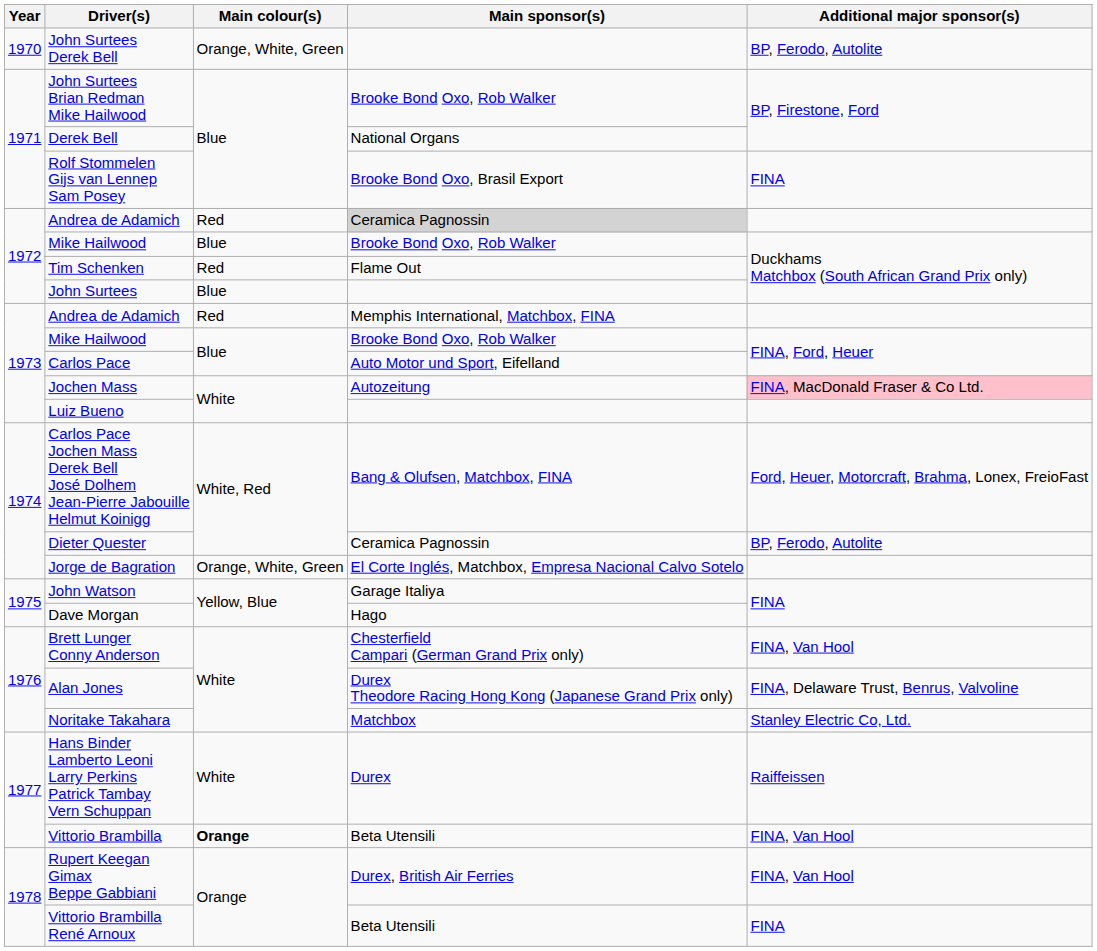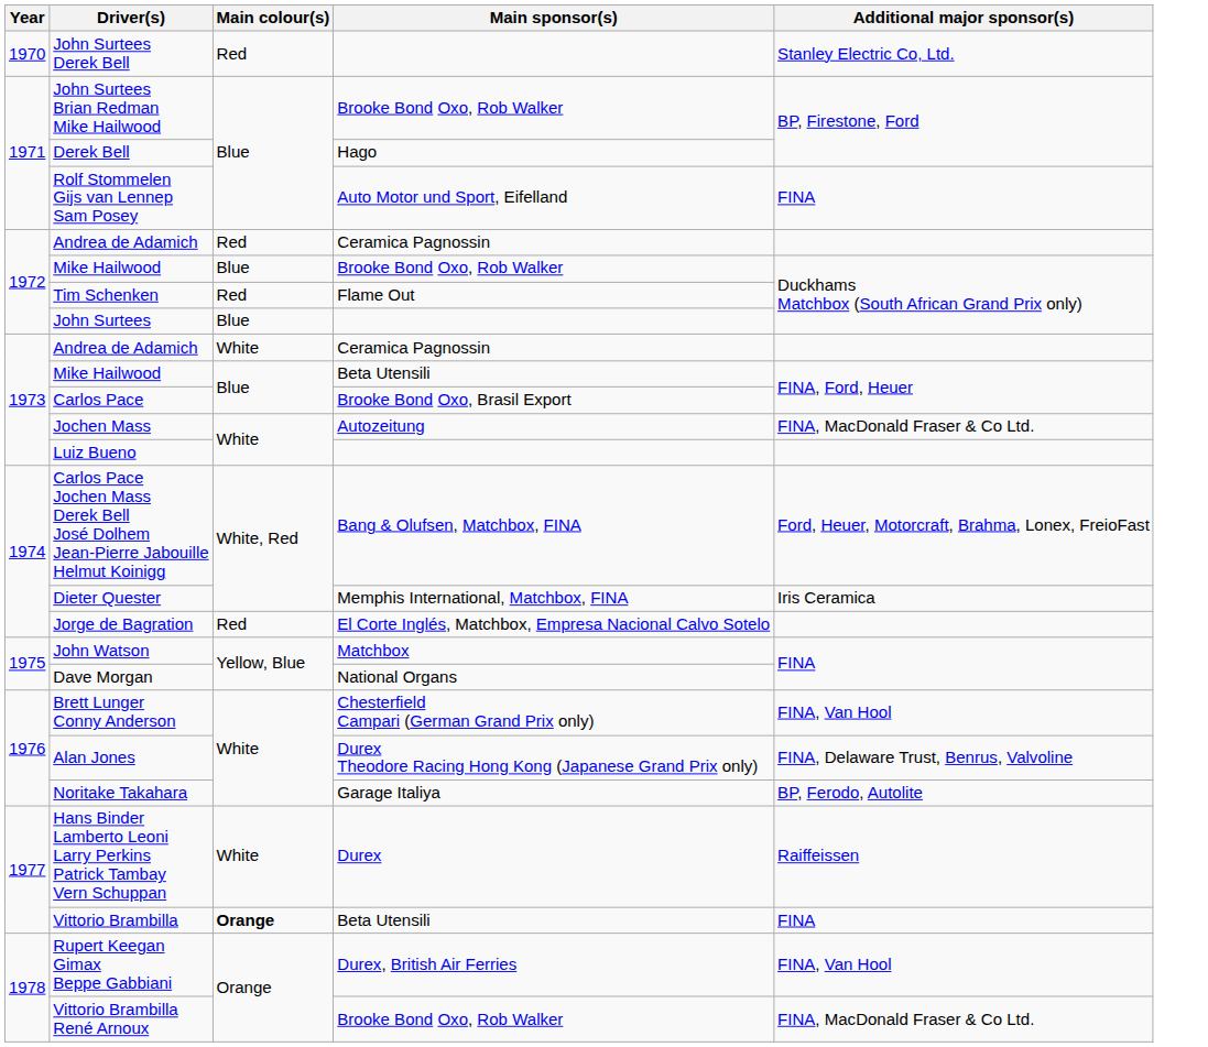John Surtees Derek Bell | Main colour(s): Orange, White, Green -> Red
John Surtees Derek Bell | Additional major sponsor(s): BP, Ferodo, Autolite -> Stanley Electric Co, Ltd.
Derek Bell | Main sponsor(s): National Organs -> Hago
Rolf Stommelen Gijs van Lennep Sam Posey | Main sponsor(s): Brooke Bond Oxo, Brasil Export -> Auto Motor und Sport, Eifelland
1972 / Andrea de Adamich | Main sponsor(s): lightgrey background -> no background
1973 / Andrea de Adamich | Main colour(s): Red -> White
1973 / Andrea de Adamich | Main sponsor(s): Memphis International, Matchbox, FINA -> Ceramica Pagnossin
1973 / Mike Hailwood | Main sponsor(s): Brooke Bond Oxo, Rob Walker -> Beta Utensili
Carlos Pace | Main sponsor(s): Auto Motor und Sport, Eifelland -> Brooke Bond Oxo, Brasil Export
Jochen Mass | Additional major sponsor(s): pink background -> no background
Dieter Quester | Main sponsor(s): Ceramica Pagnossin -> Memphis International, Matchbox, FINA
Dieter Quester | Additional major sponsor(s): BP, Ferodo, Autolite -> Iris Ceramica
Jorge de Bagration | Main colour(s): Orange, White, Green -> Red
John Watson | Main sponsor(s): Garage Italiya -> Matchbox
Dave Morgan | Main sponsor(s): Hago -> National Organs
Noritake Takahara | Main sponsor(s): Matchbox -> Garage Italiya
Noritake Takahara | Additional major sponsor(s): Stanley Electric Co, Ltd. -> BP, Ferodo, Autolite
Vittorio Brambilla | Additional major sponsor(s): FINA, Van Hool -> FINA
Vittorio Brambilla René Arnoux | Main sponsor(s): Beta Utensili -> Brooke Bond Oxo, Rob Walker
Vittorio Brambilla René Arnoux | Additional major sponsor(s): FINA -> FINA, MacDonald Fraser & Co Ltd.
